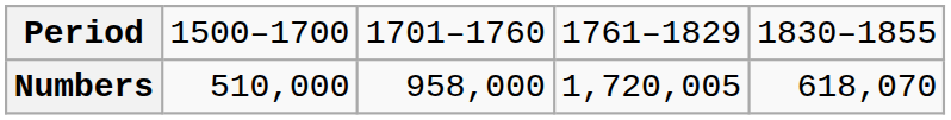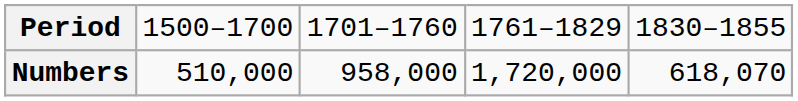Numbers | column 4: 1,720,005 -> 1,720,000
